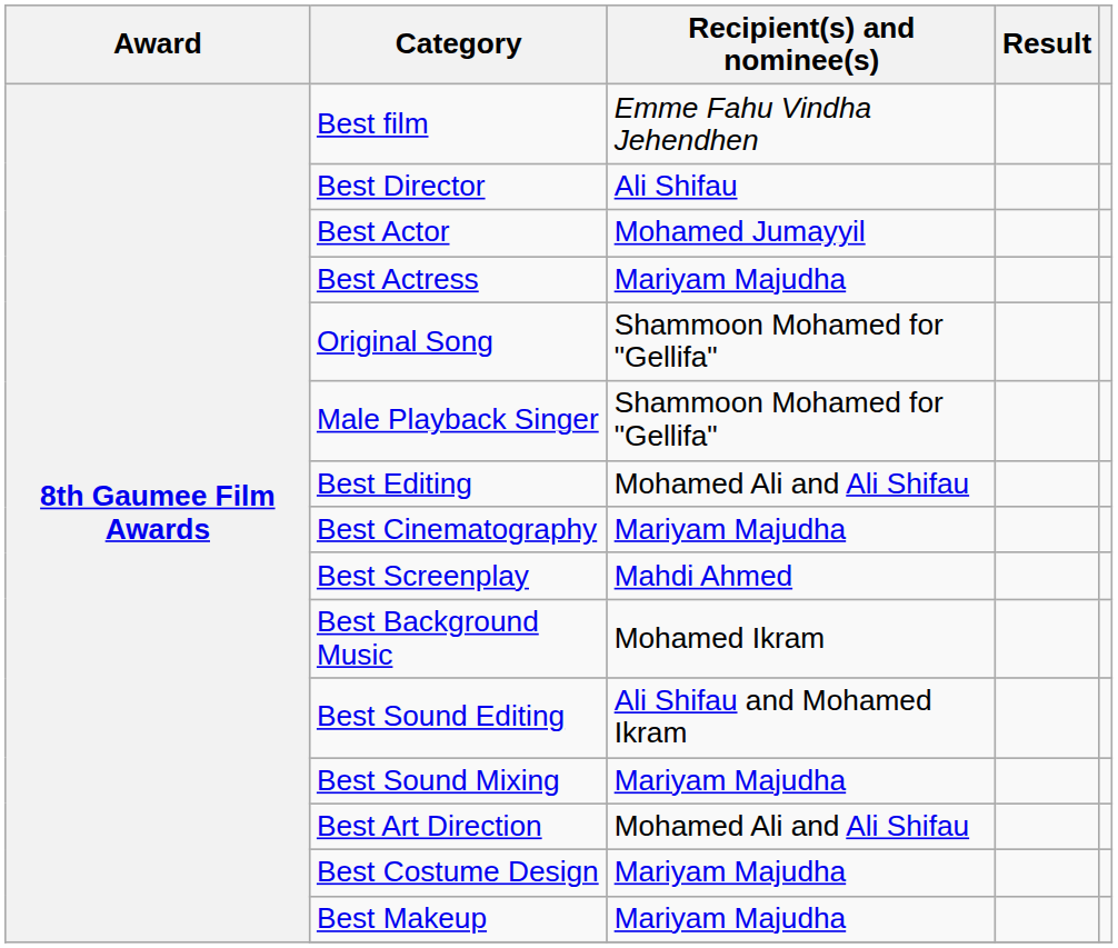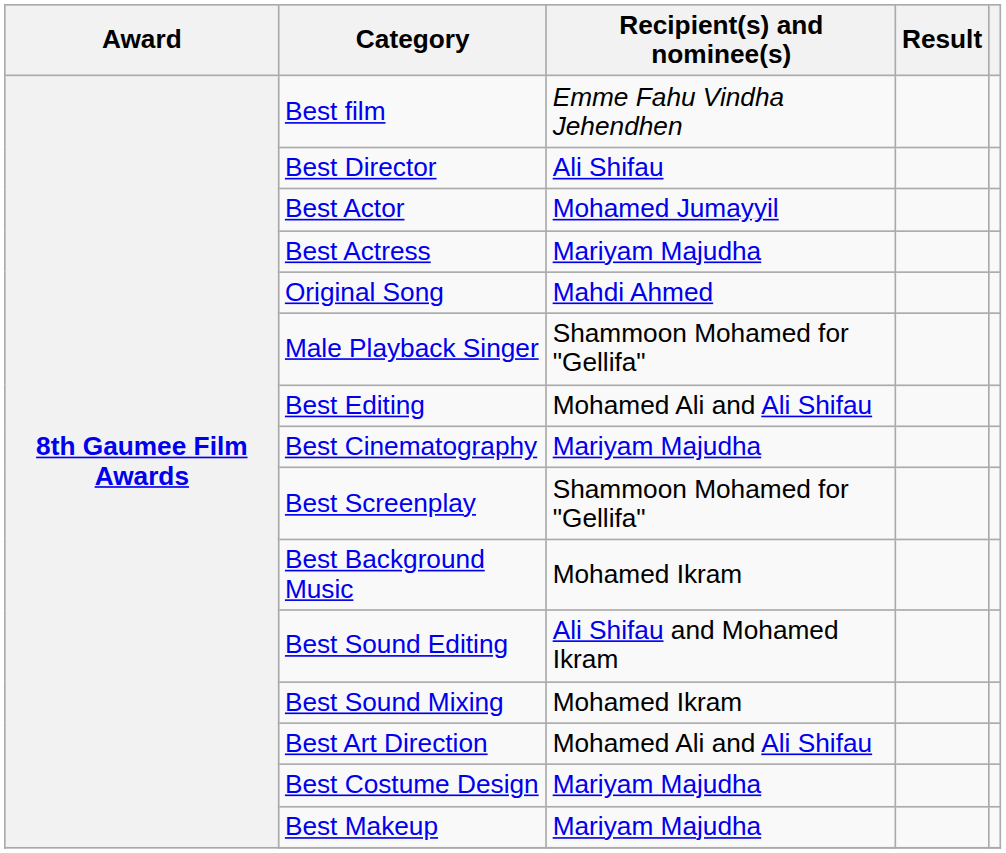Original Song | Recipient(s) and nominee(s): Shammoon Mohamed for "Gellifa" -> Mahdi Ahmed
Best Screenplay | Recipient(s) and nominee(s): Mahdi Ahmed -> Shammoon Mohamed for "Gellifa"
Best Sound Mixing | Recipient(s) and nominee(s): Mariyam Majudha -> Mohamed Ikram
